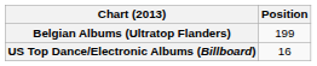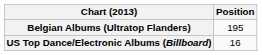Belgian Albums (Ultratop Flanders) | Position: 199 -> 195
